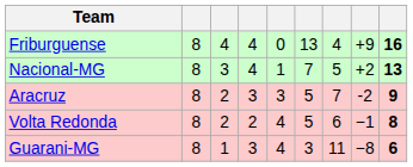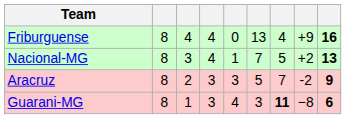- row: Volta Redonda | 8 | 2 | 2 | 4 | 5 | 6 | −1 | 8
Guarani-MG | column 7: normal -> bold
